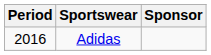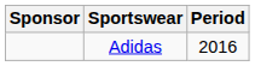columns swapped: Period <-> Sponsor
